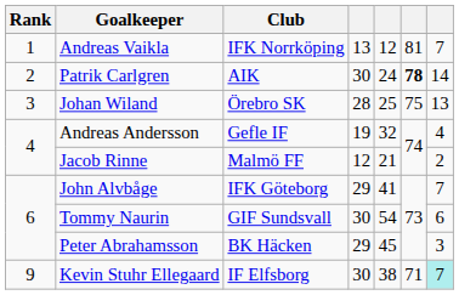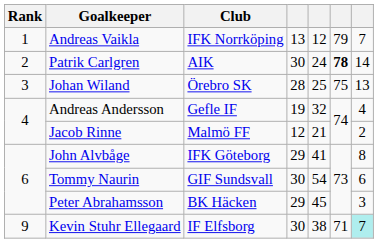Andreas Vaikla | column 6: 81 -> 79
John Alvbåge | column 7: 7 -> 8
